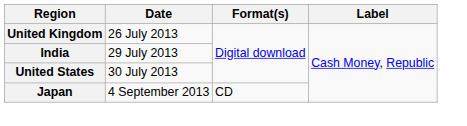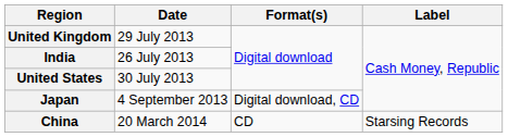United Kingdom | Date: 26 July 2013 -> 29 July 2013
India | Date: 29 July 2013 -> 26 July 2013
Japan | Format(s): CD -> Digital download, CD
+ row: China | 20 March 2014 | CD | Starsing Records
